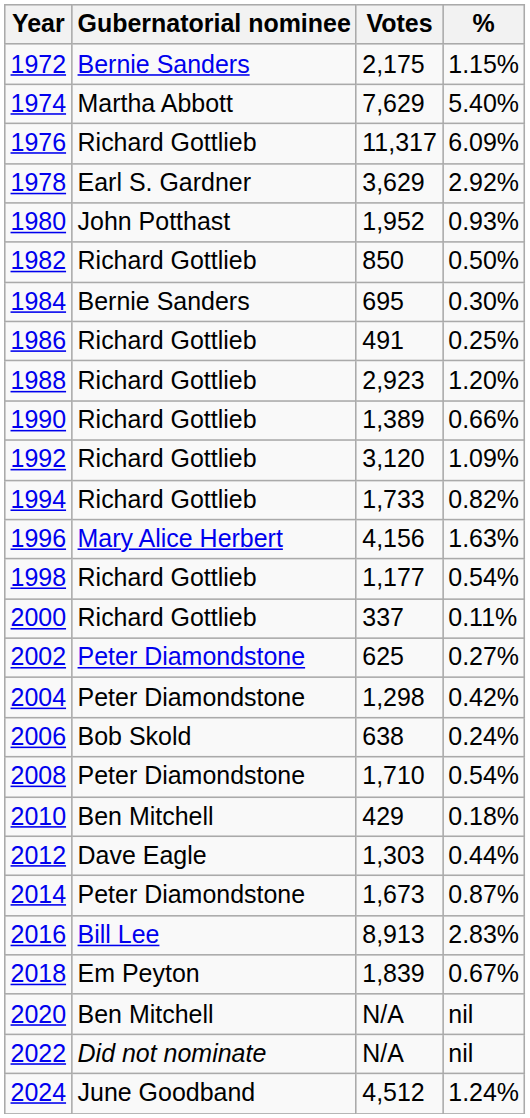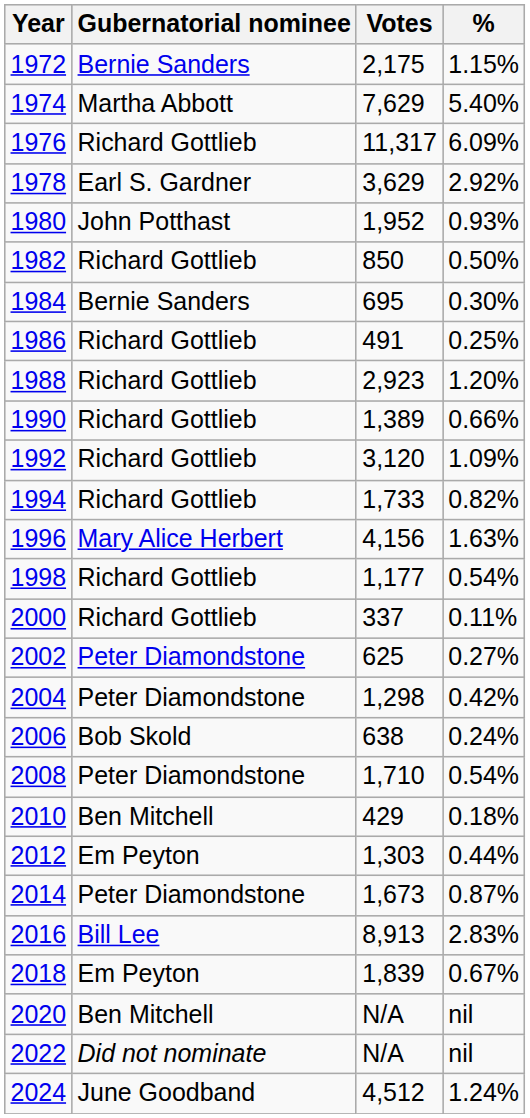2012 | Gubernatorial nominee: Dave Eagle -> Em Peyton
